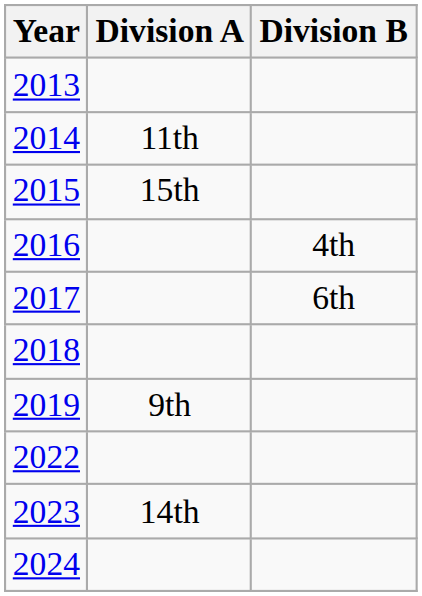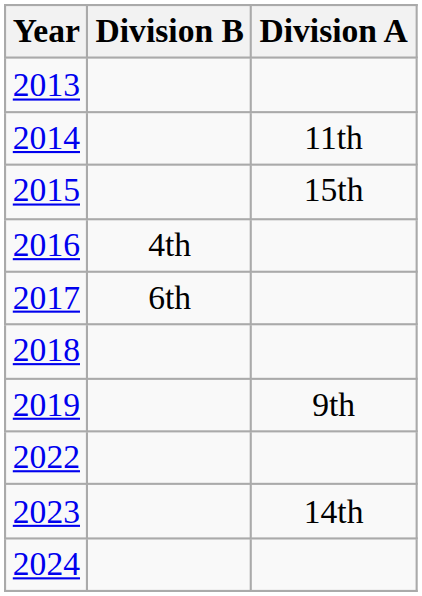columns swapped: Division A <-> Division B
